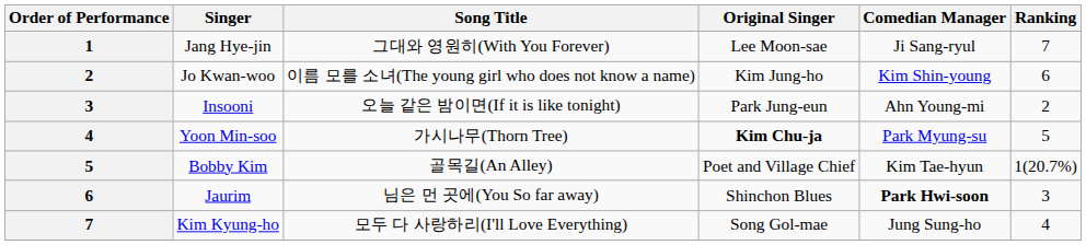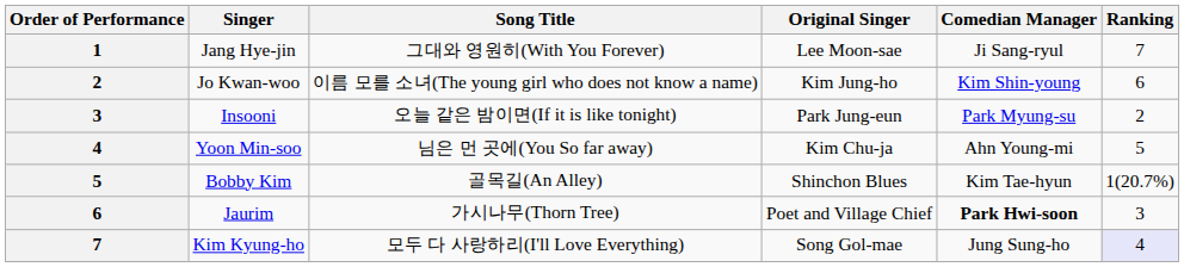Insooni | Comedian Manager: Ahn Young-mi -> Park Myung-su
Yoon Min-soo | Song Title: 가시나무(Thorn Tree) -> 님은 먼 곳에(You So far away)
Yoon Min-soo | Original Singer: bold -> normal
Yoon Min-soo | Comedian Manager: Park Myung-su -> Ahn Young-mi
Bobby Kim | Original Singer: Poet and Village Chief -> Shinchon Blues
Jaurim | Song Title: 님은 먼 곳에(You So far away) -> 가시나무(Thorn Tree)
Jaurim | Original Singer: Shinchon Blues -> Poet and Village Chief
Kim Kyung-ho | Ranking: no background -> lavender background
